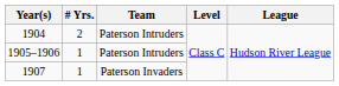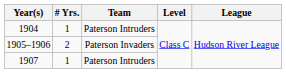1904 | # Yrs.: 2 -> 1
1905–1906 | # Yrs.: 1 -> 2
1905–1906 | Team: Paterson Intruders -> Paterson Invaders
1907 | Team: Paterson Invaders -> Paterson Intruders
